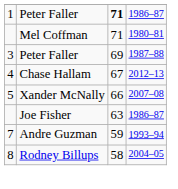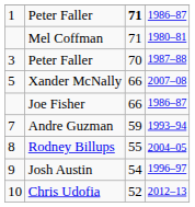3 / Peter Faller | column 3: 69 -> 70
- row: 4 | Chase Hallam | 67 | 2012–13
Joe Fisher | column 3: 63 -> 66
Rodney Billups | column 3: 58 -> 55
+ row: 9 | Josh Austin | 54 | 1996–97
+ row: 10 | Chris Udofia | 52 | 2012–13
